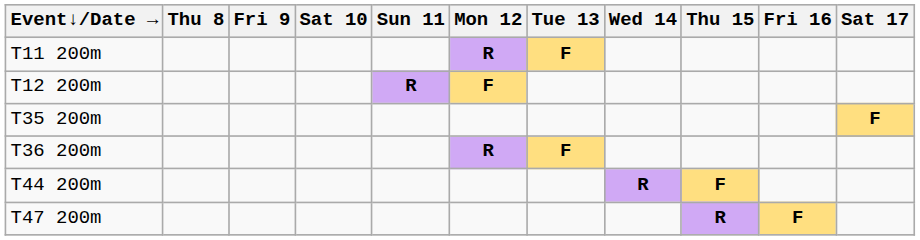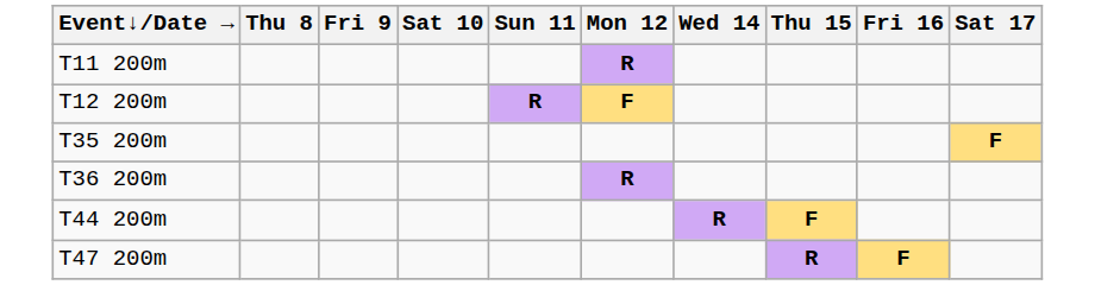- column: Tue 13 | F | F
